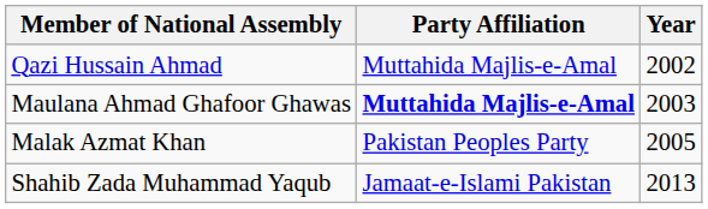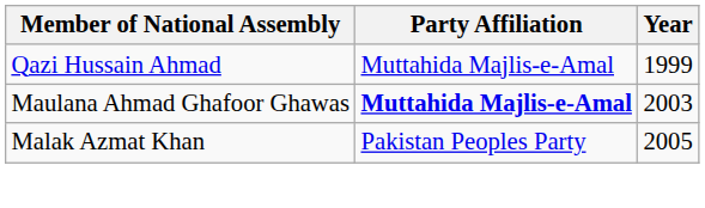Qazi Hussain Ahmad | Year: 2002 -> 1999
- row: Shahib Zada Muhammad Yaqub | Jamaat-e-Islami Pakistan | 2013
